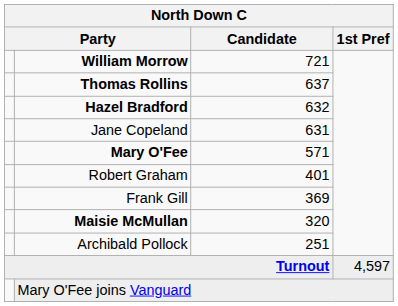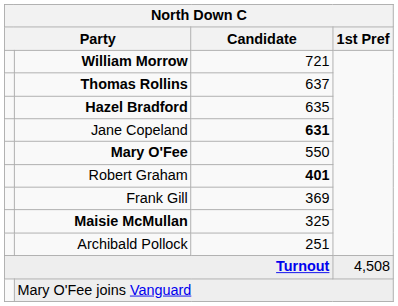Hazel Bradford | Candidate: 632 -> 635
Jane Copeland | Candidate: normal -> bold
Mary O'Fee | Candidate: 571 -> 550
Robert Graham | Candidate: normal -> bold
Maisie McMullan | Candidate: 320 -> 325
Turnout | 1st Pref: 4,597 -> 4,508
